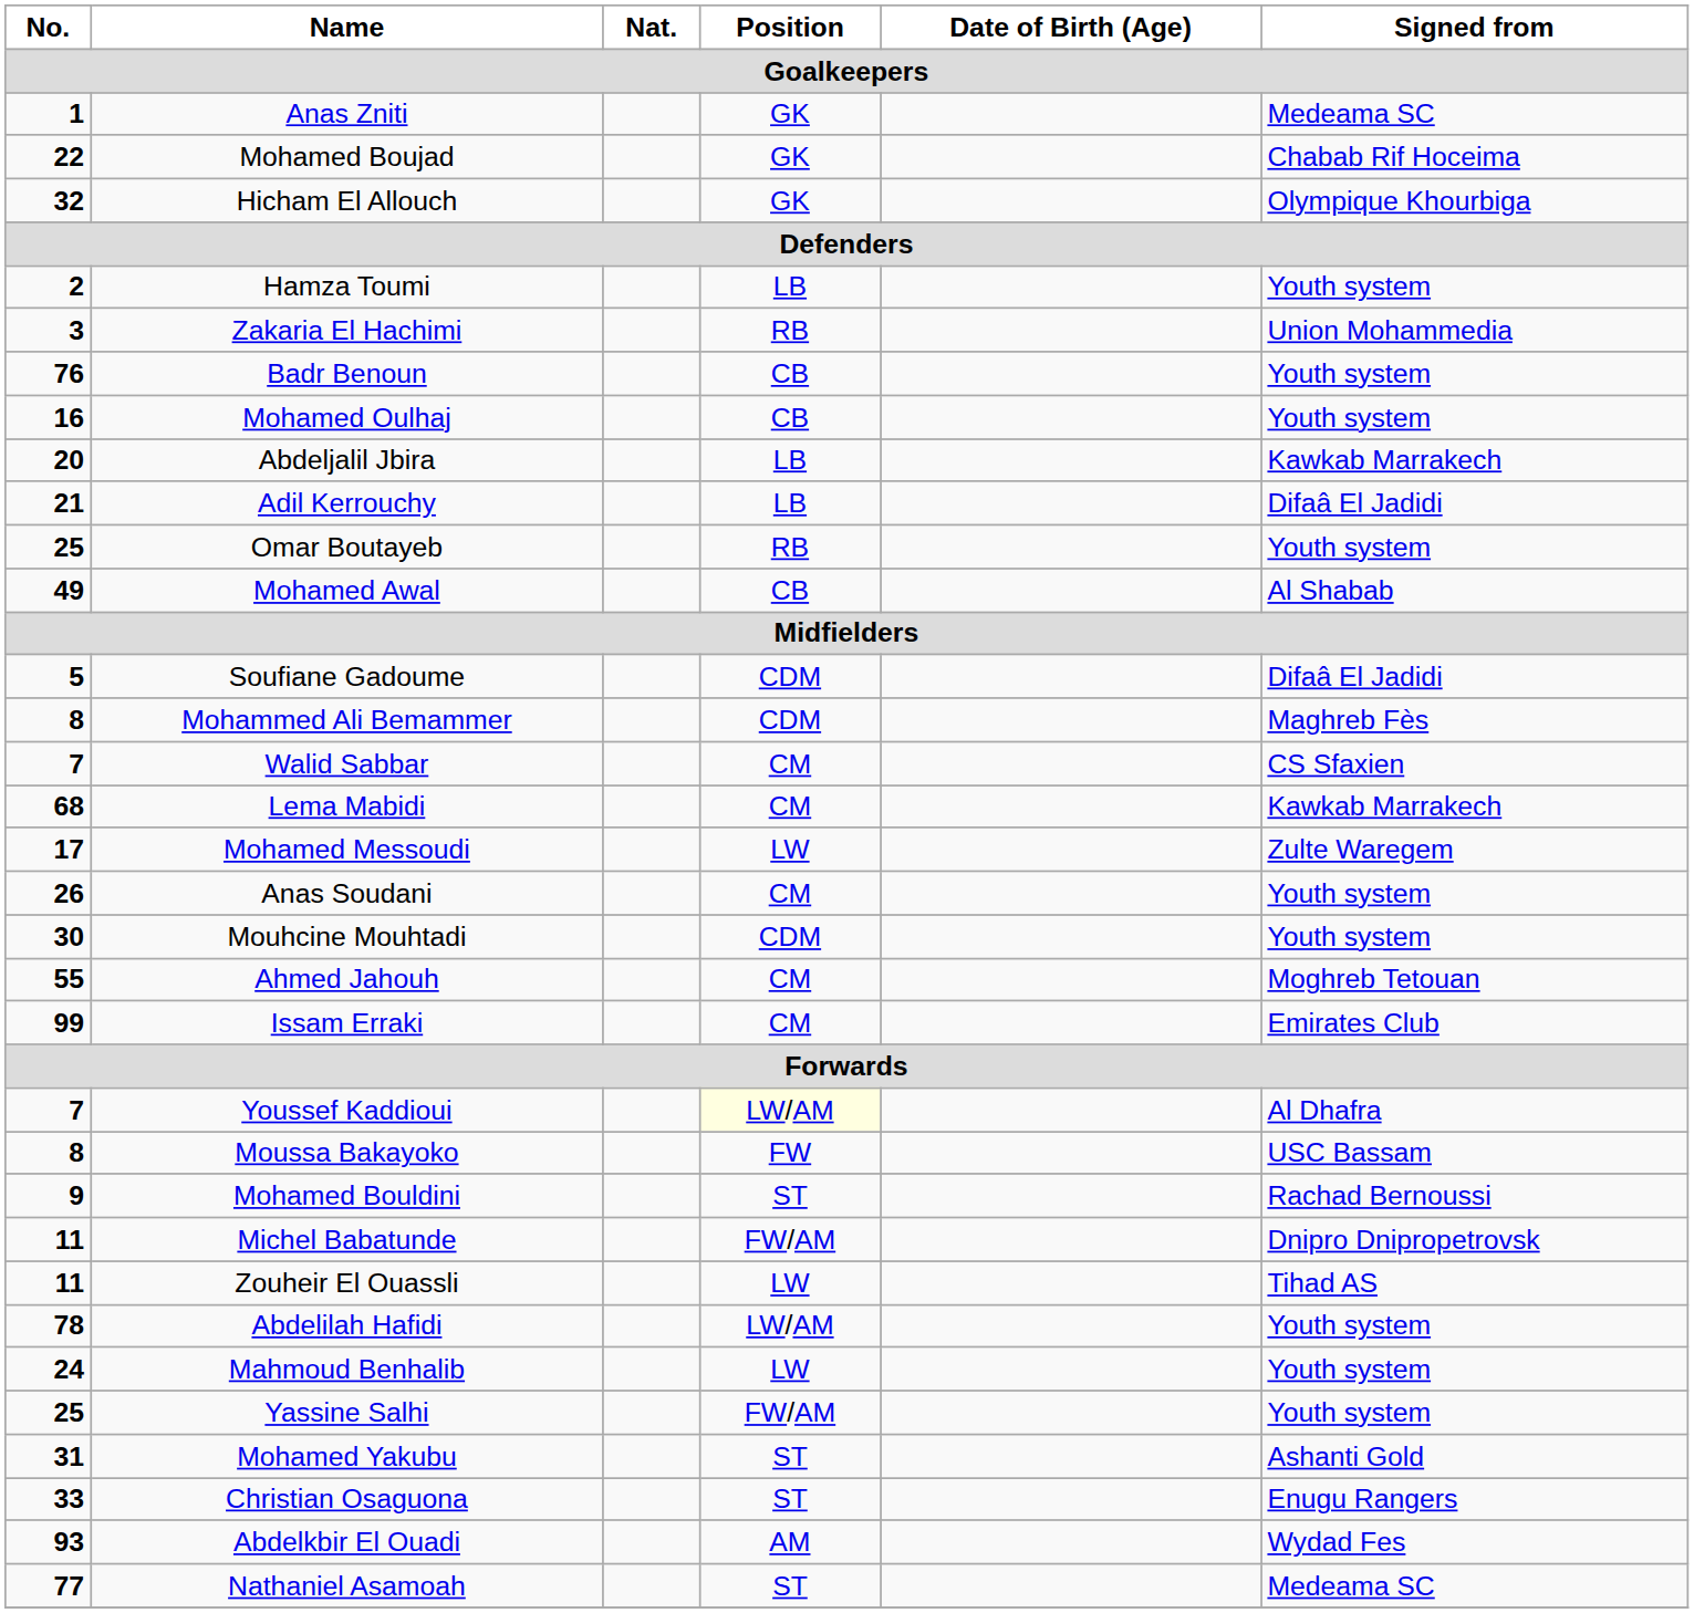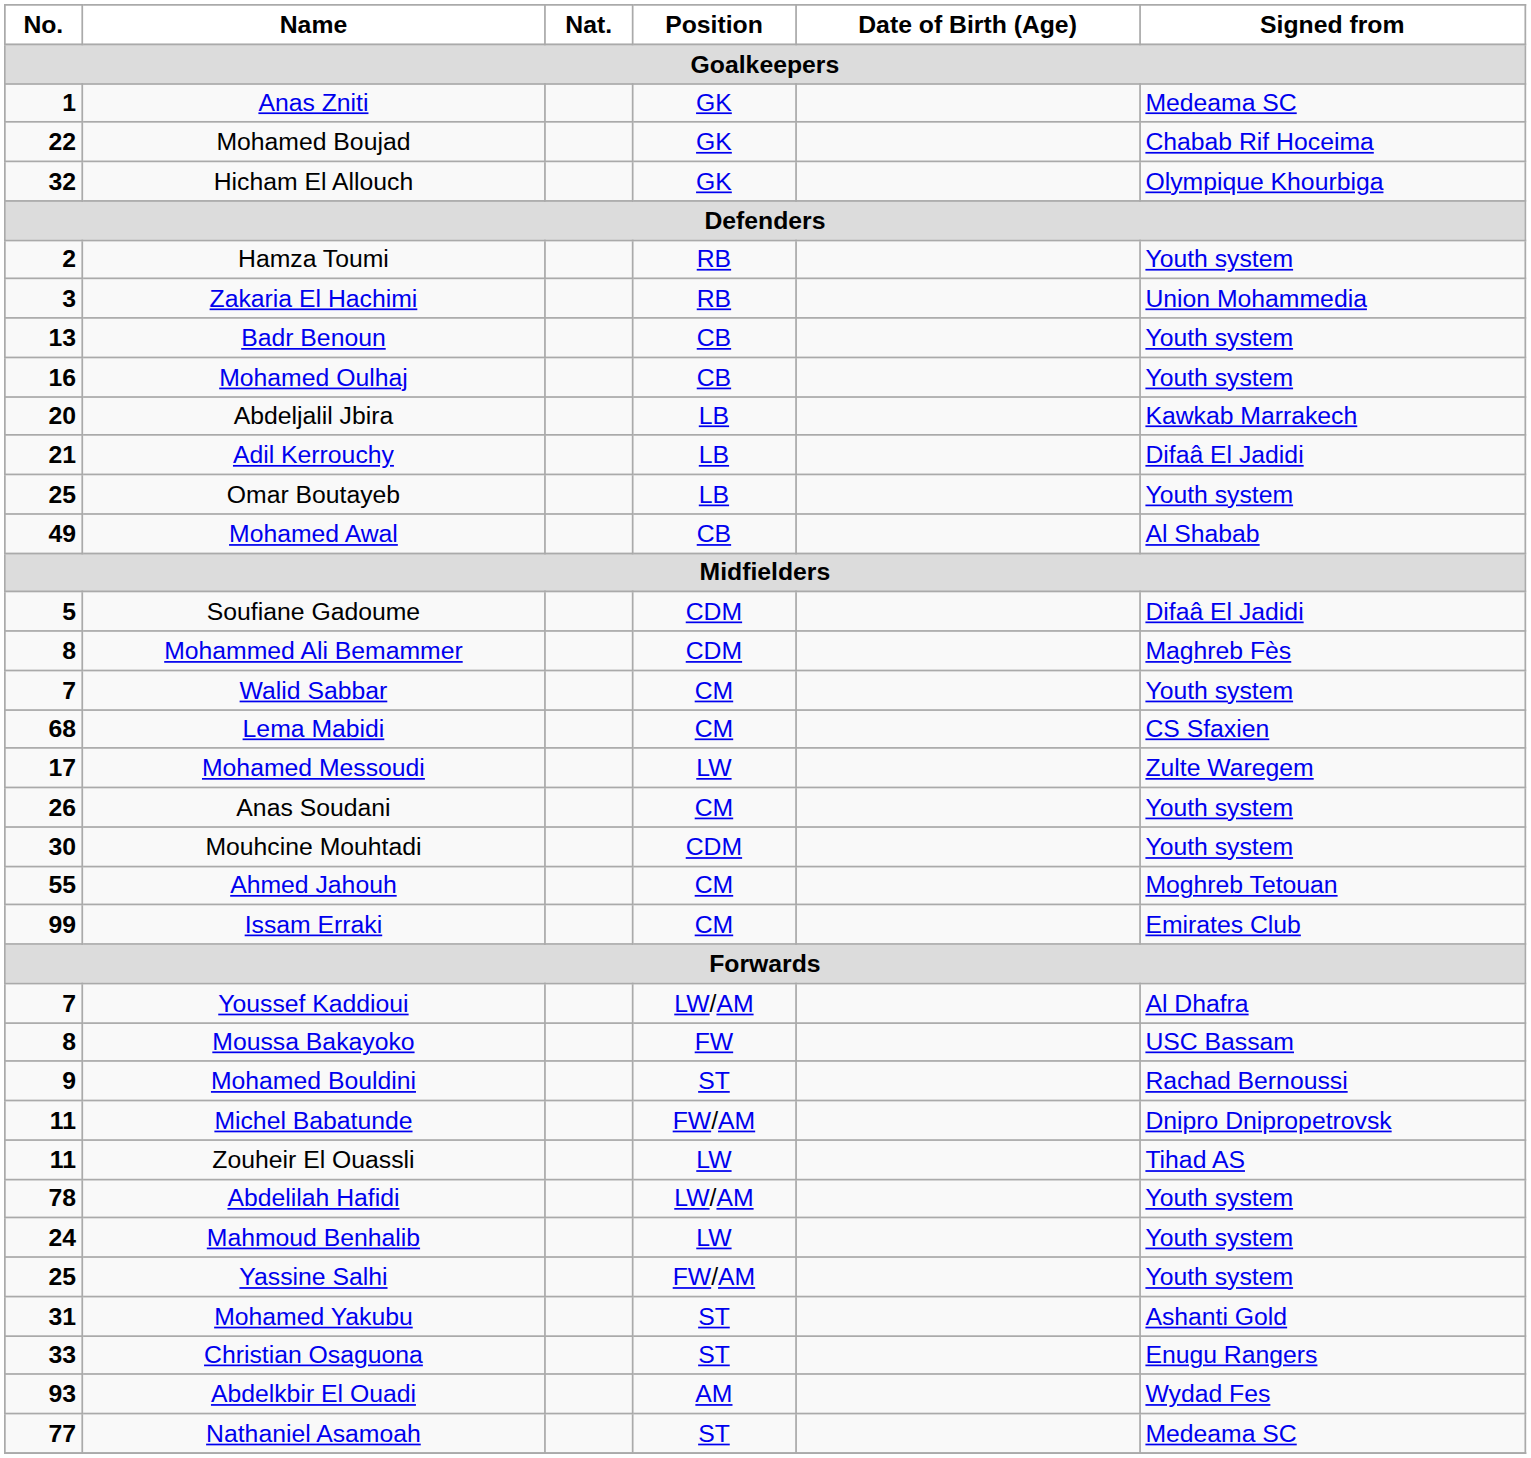Hamza Toumi | Position: LB -> RB
Badr Benoun | No.: 76 -> 13
Omar Boutayeb | Position: RB -> LB
Walid Sabbar | Signed from: CS Sfaxien -> Youth system
Lema Mabidi | Signed from: Kawkab Marrakech -> CS Sfaxien
Youssef Kaddioui | Position: lightyellow background -> no background
